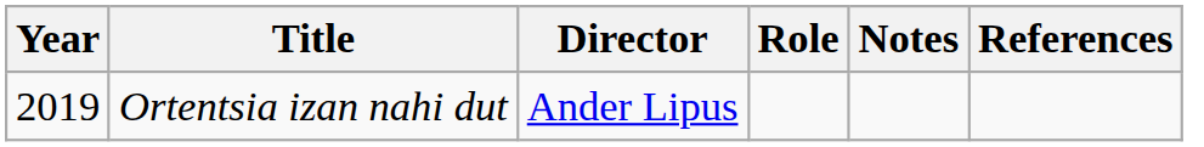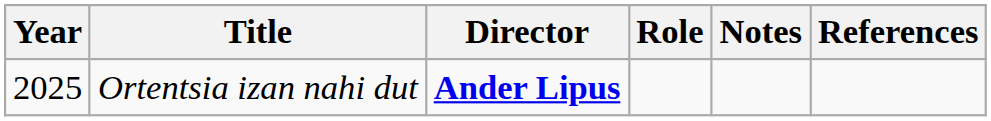Ortentsia izan nahi dut | Year: 2019 -> 2025
Ortentsia izan nahi dut | Director: normal -> bold
